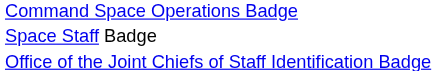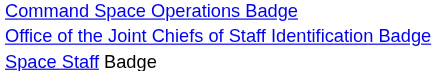rows swapped: Space Staff Badge <-> Office of the Joint Chiefs of Staff Identification Badge
